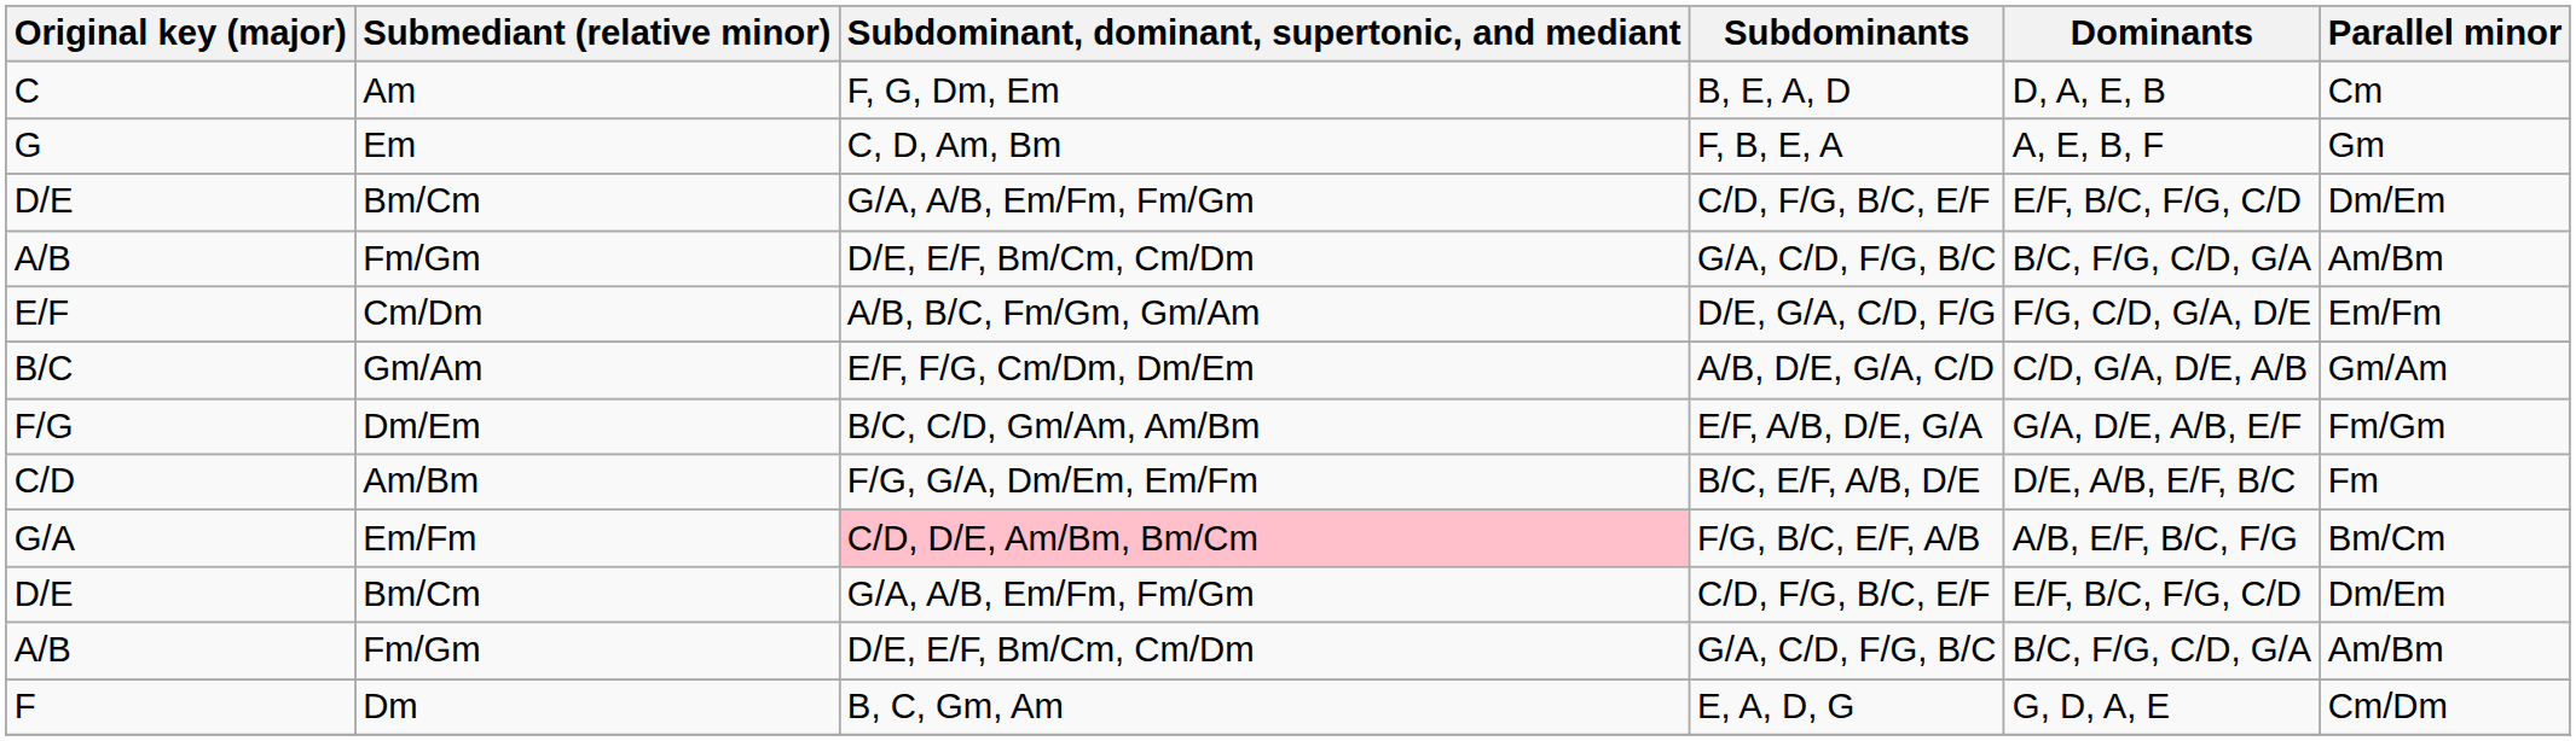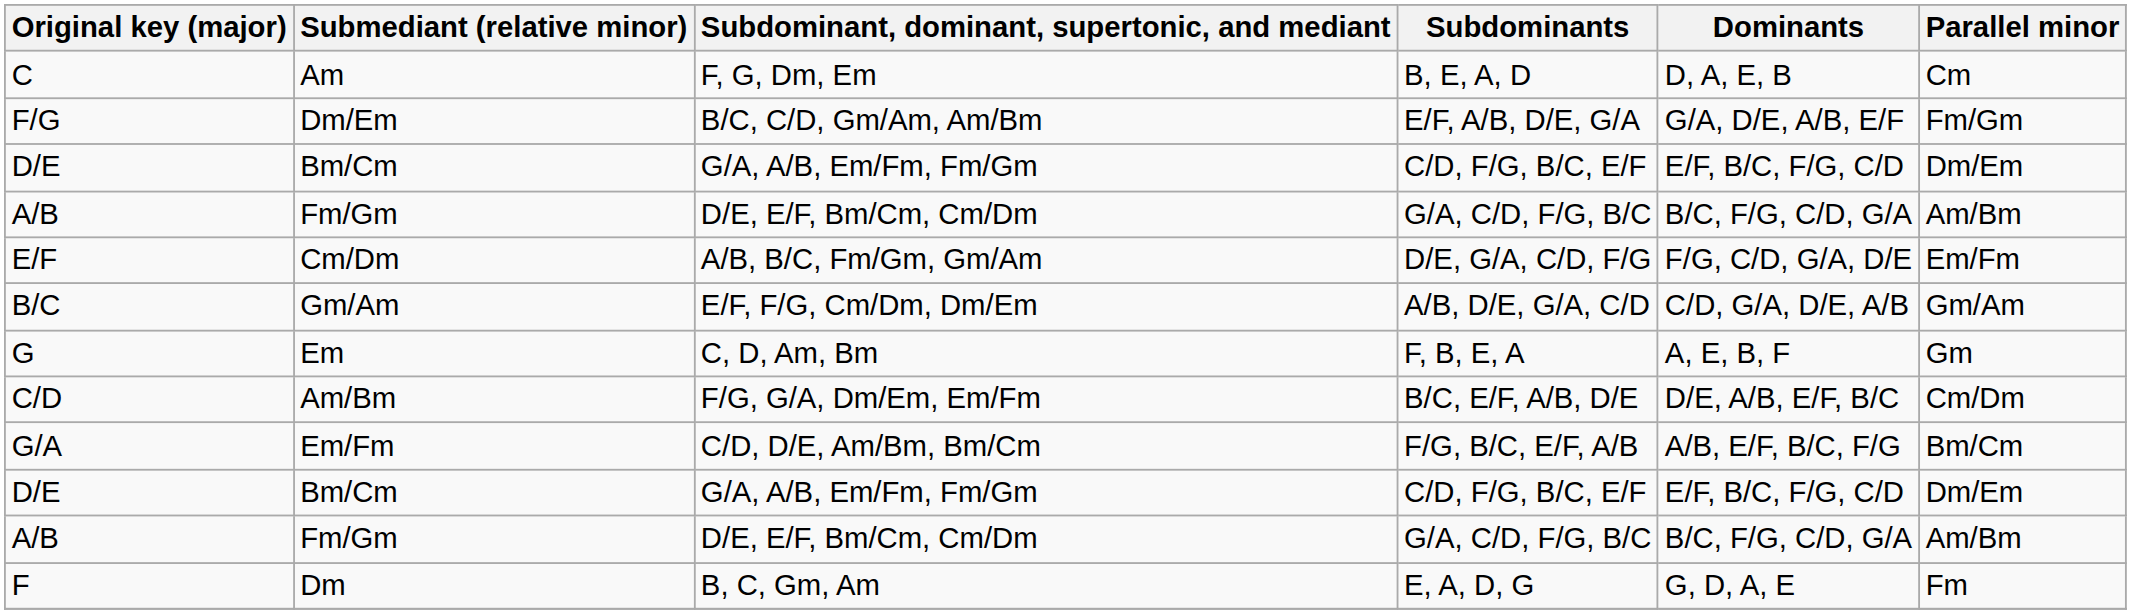rows swapped: G <-> F/G
C/D | Parallel minor: Fm -> Cm/Dm
G/A | Subdominant, dominant, supertonic, and mediant: pink background -> no background
F | Parallel minor: Cm/Dm -> Fm
